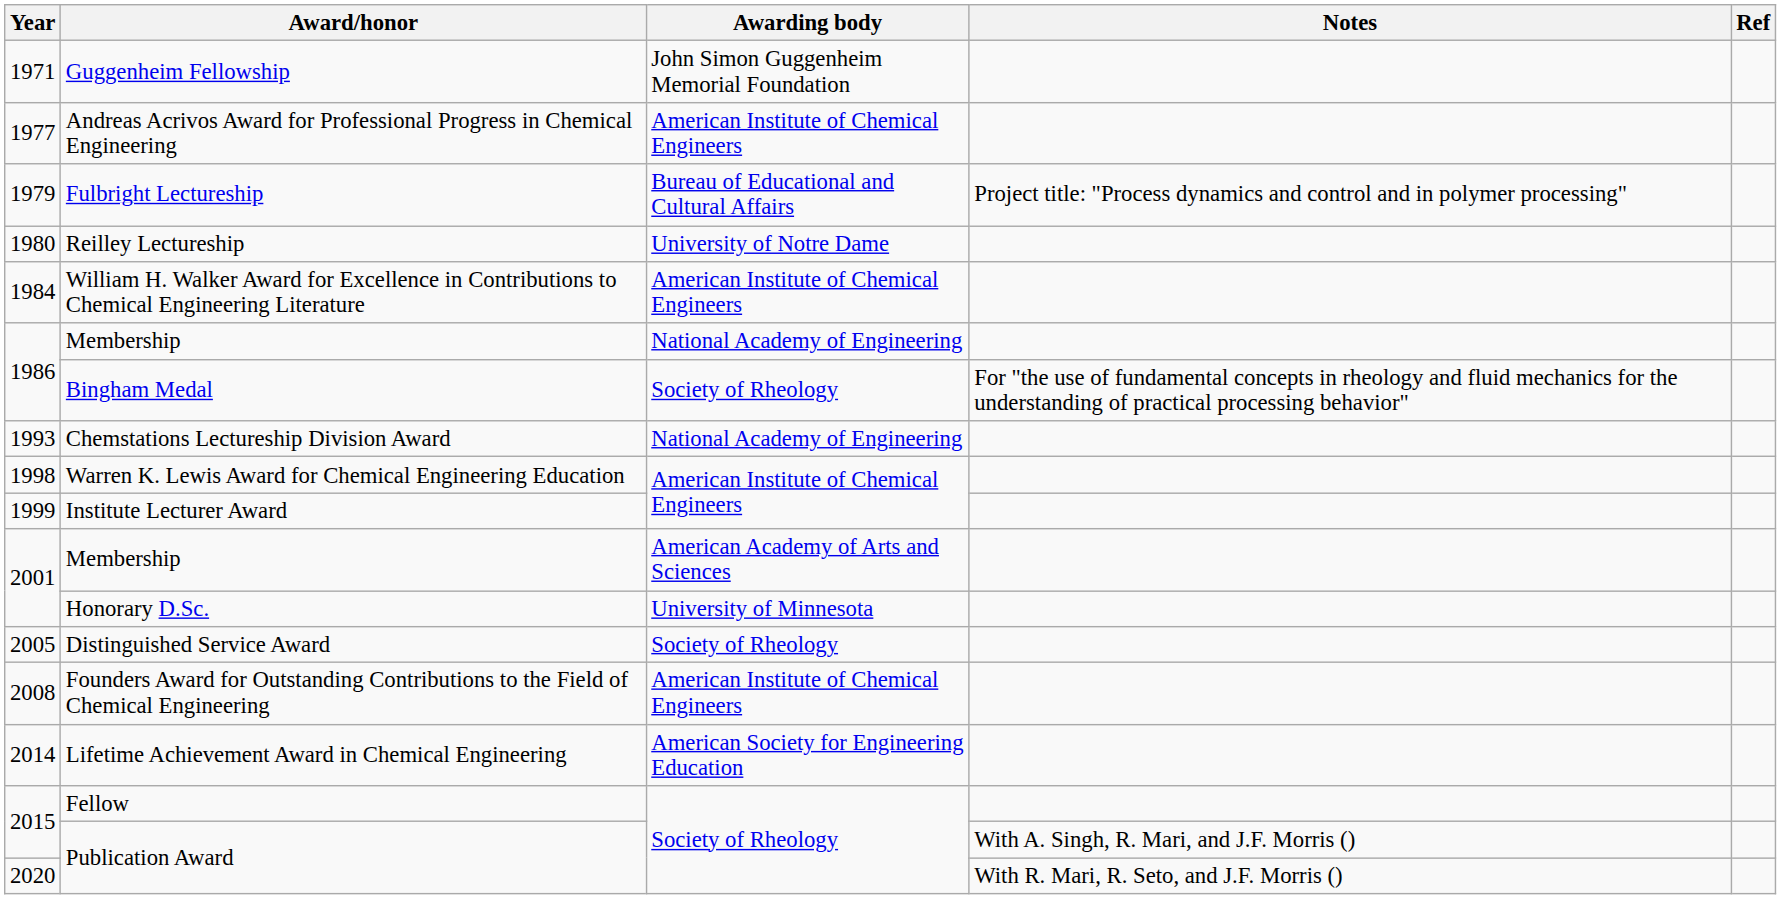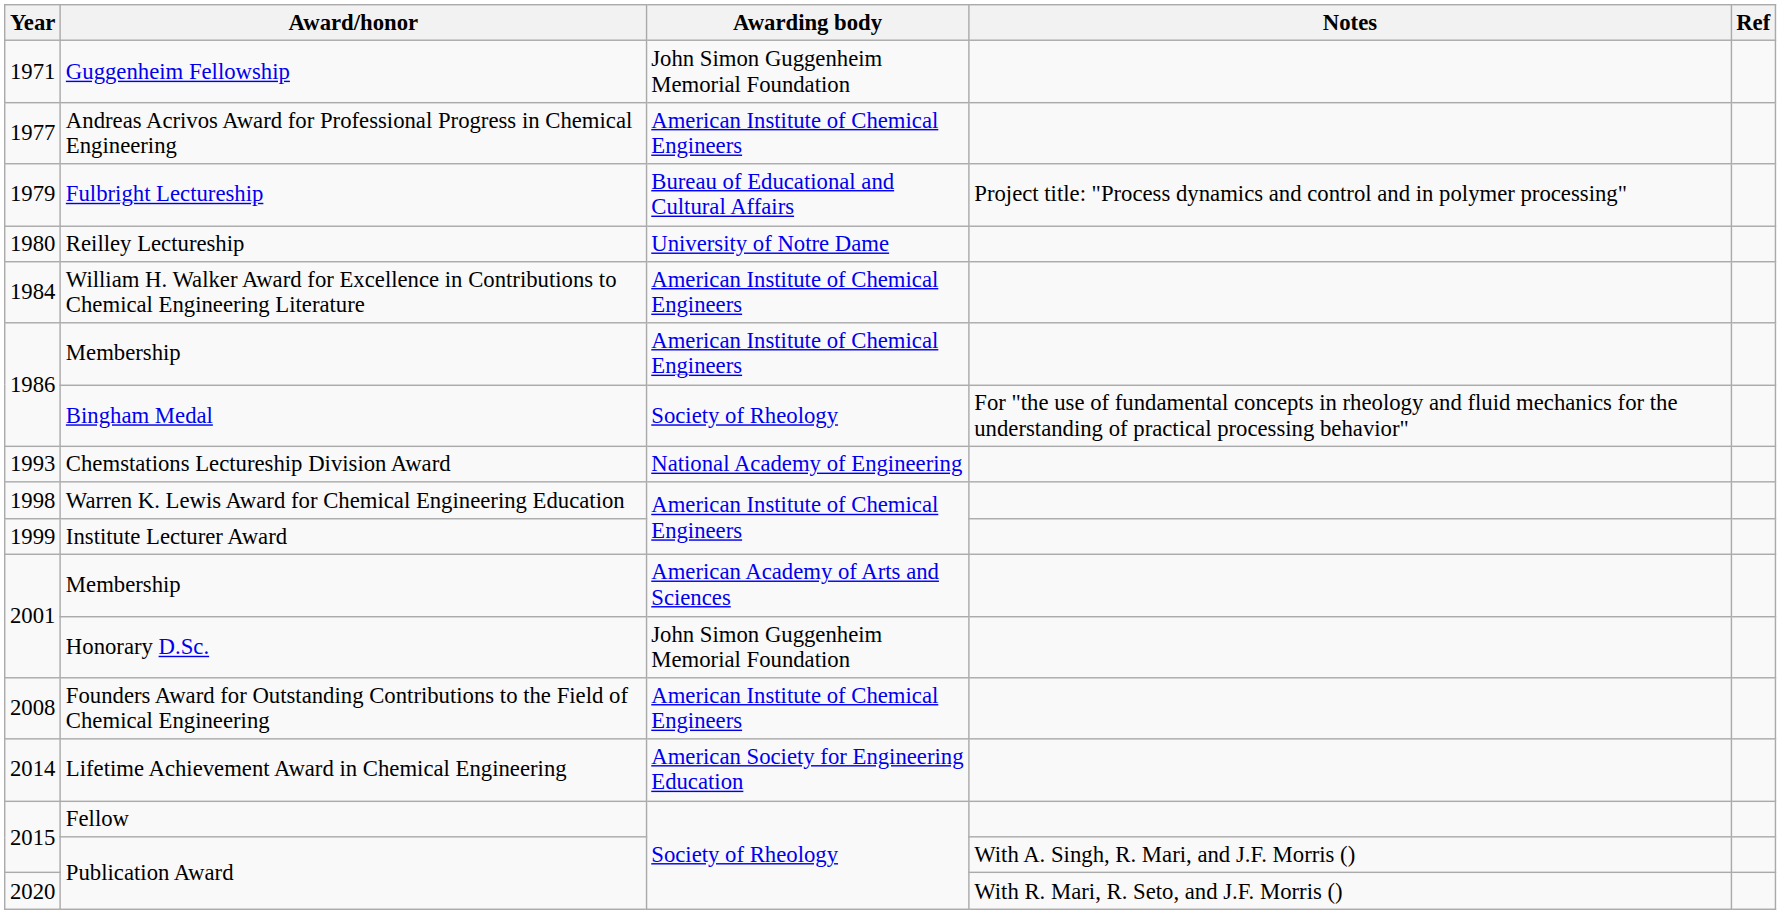1986 / Membership | Awarding body: National Academy of Engineering -> American Institute of Chemical Engineers
Honorary D.Sc. | Awarding body: University of Minnesota -> John Simon Guggenheim Memorial Foundation
- row: 2005 | Distinguished Service Award | Society of Rheology
